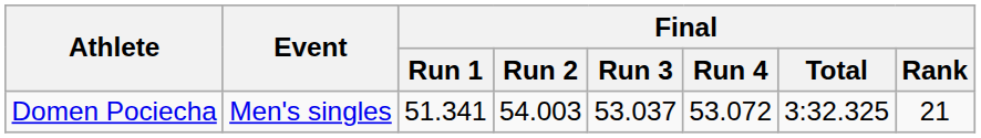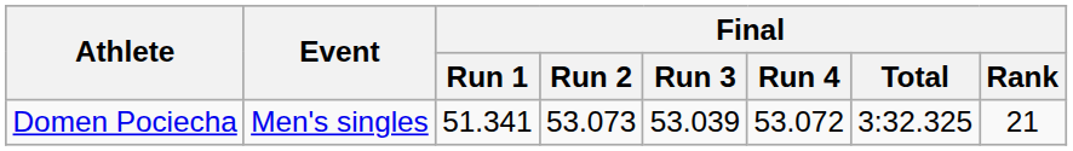Domen Pociecha | Final / Run 2: 54.003 -> 53.073
Domen Pociecha | Final / Run 3: 53.037 -> 53.039
